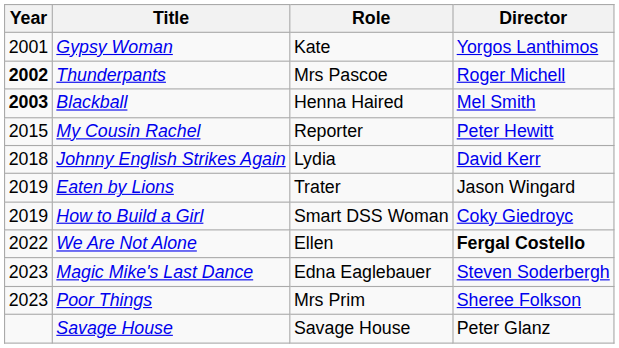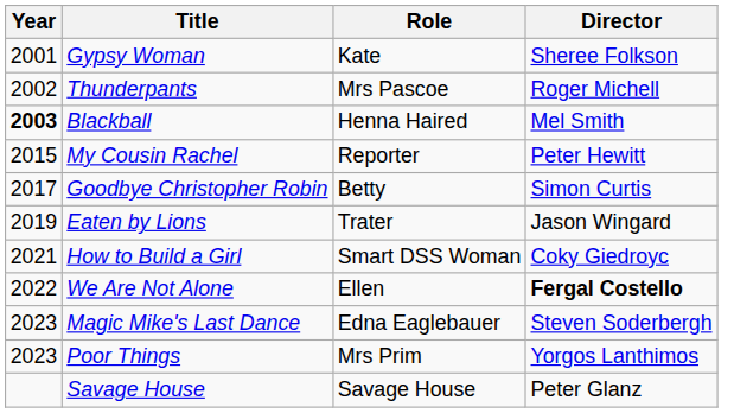Gypsy Woman | Director: Yorgos Lanthimos -> Sheree Folkson
Thunderpants | Year: bold -> normal
+ row: 2017 | Goodbye Christopher Robin | Betty | Simon Curtis
- row: 2018 | Johnny English Strikes Again | Lydia | David Kerr
How to Build a Girl | Year: 2019 -> 2021
Poor Things | Director: Sheree Folkson -> Yorgos Lanthimos
